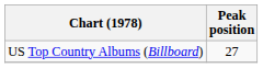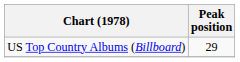US Top Country Albums (Billboard) | Peak position: 27 -> 29
